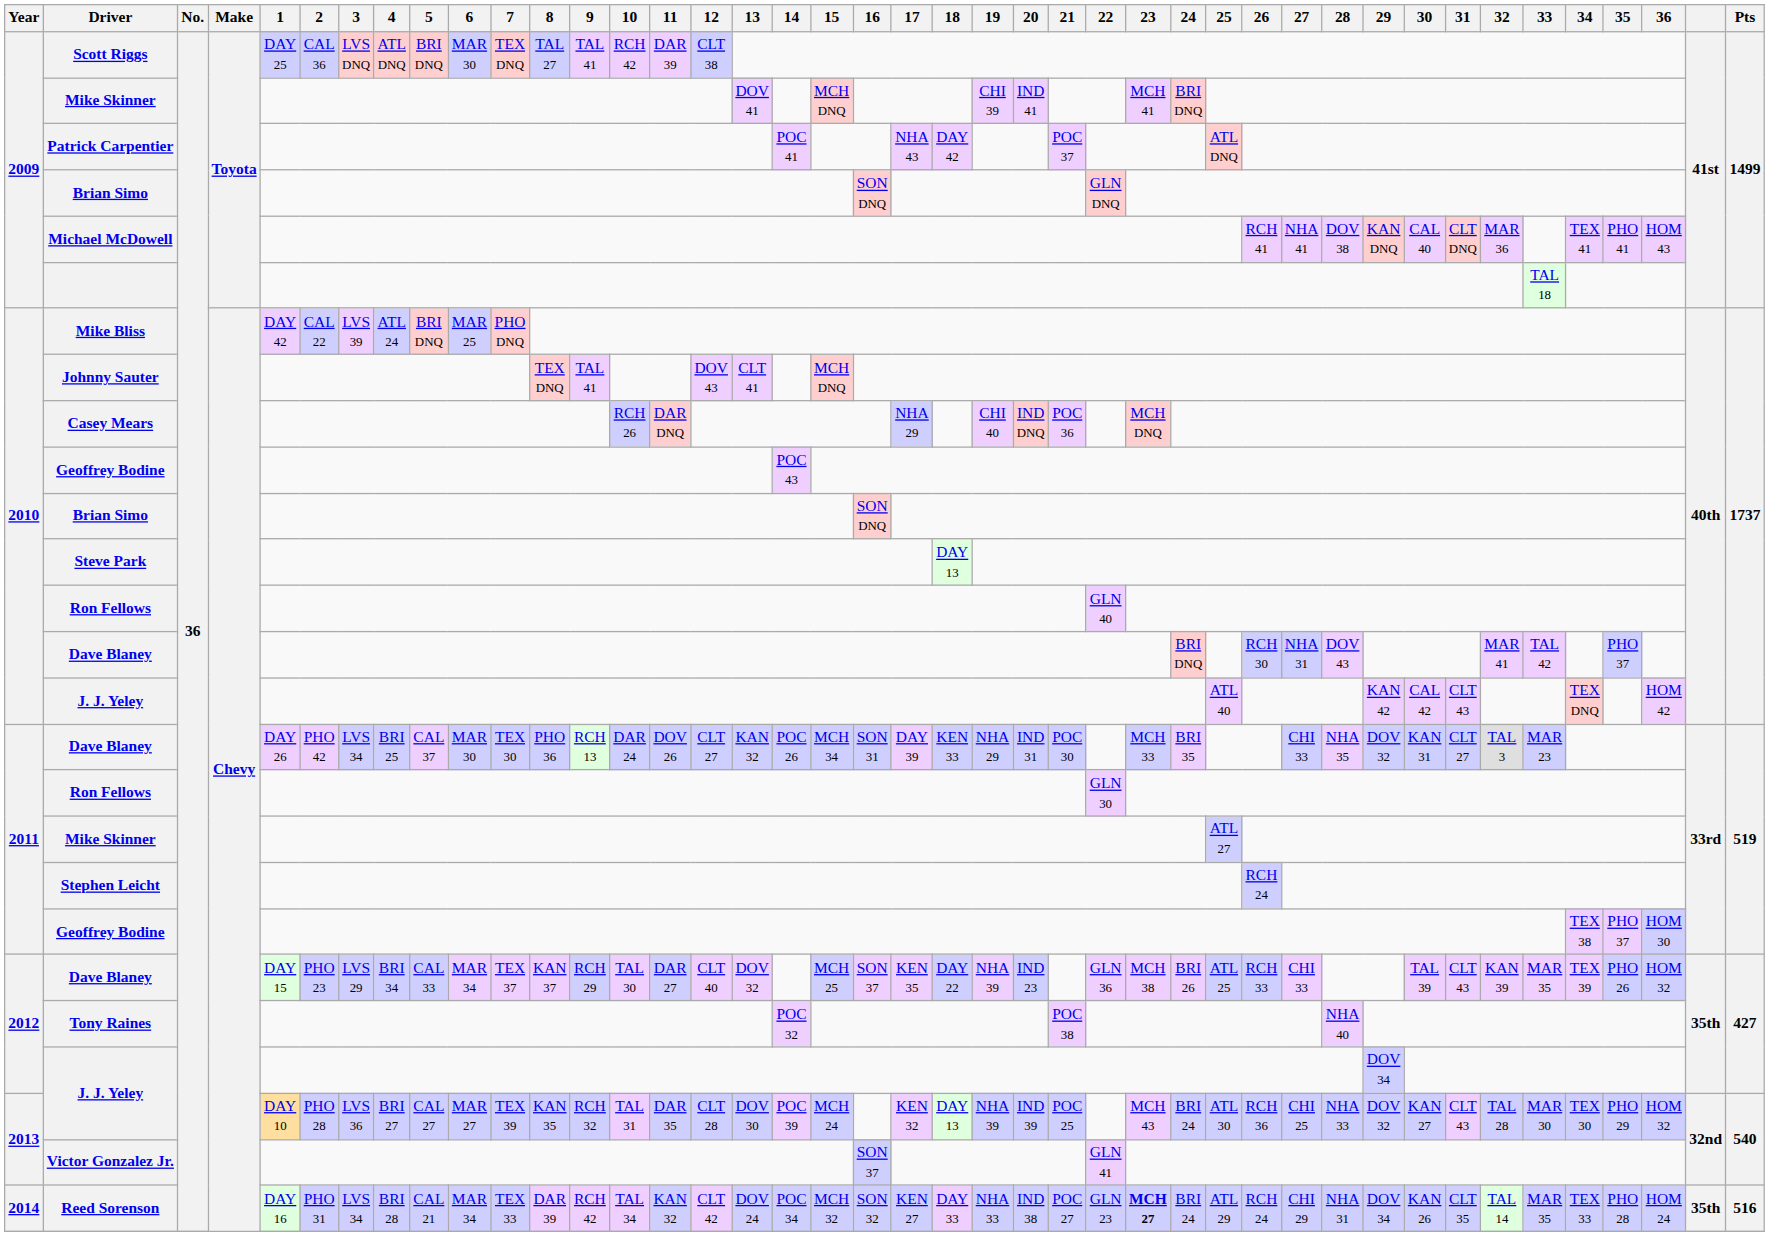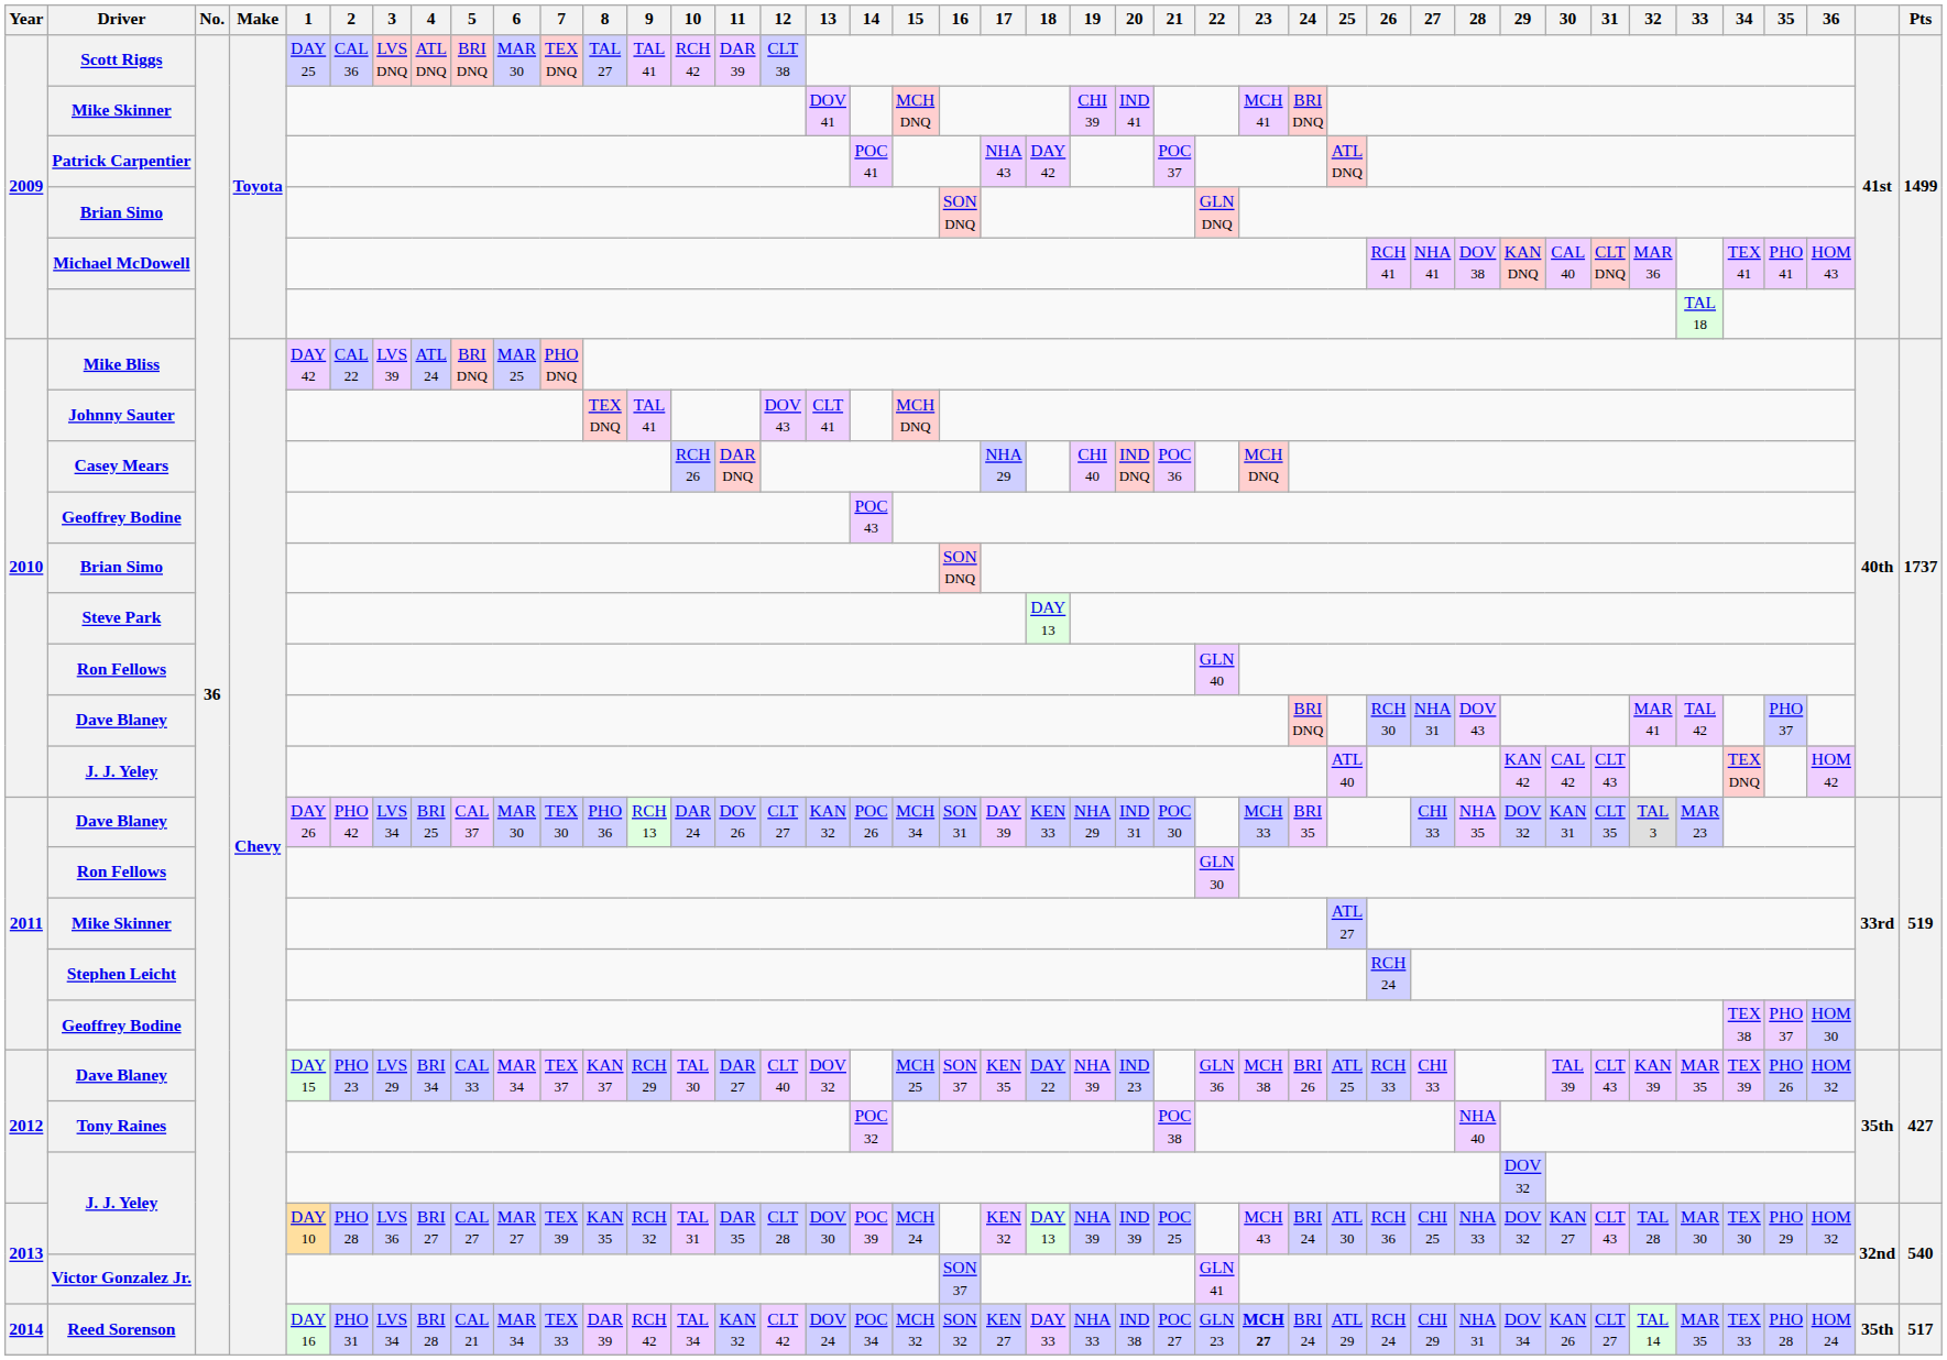2011 / Dave Blaney | 31: CLT 27 -> CLT 35
2012 / J. J. Yeley | 29: DOV 34 -> DOV 32
Reed Sorenson | 31: CLT 35 -> CLT 27
Reed Sorenson | Pts: 516 -> 517
